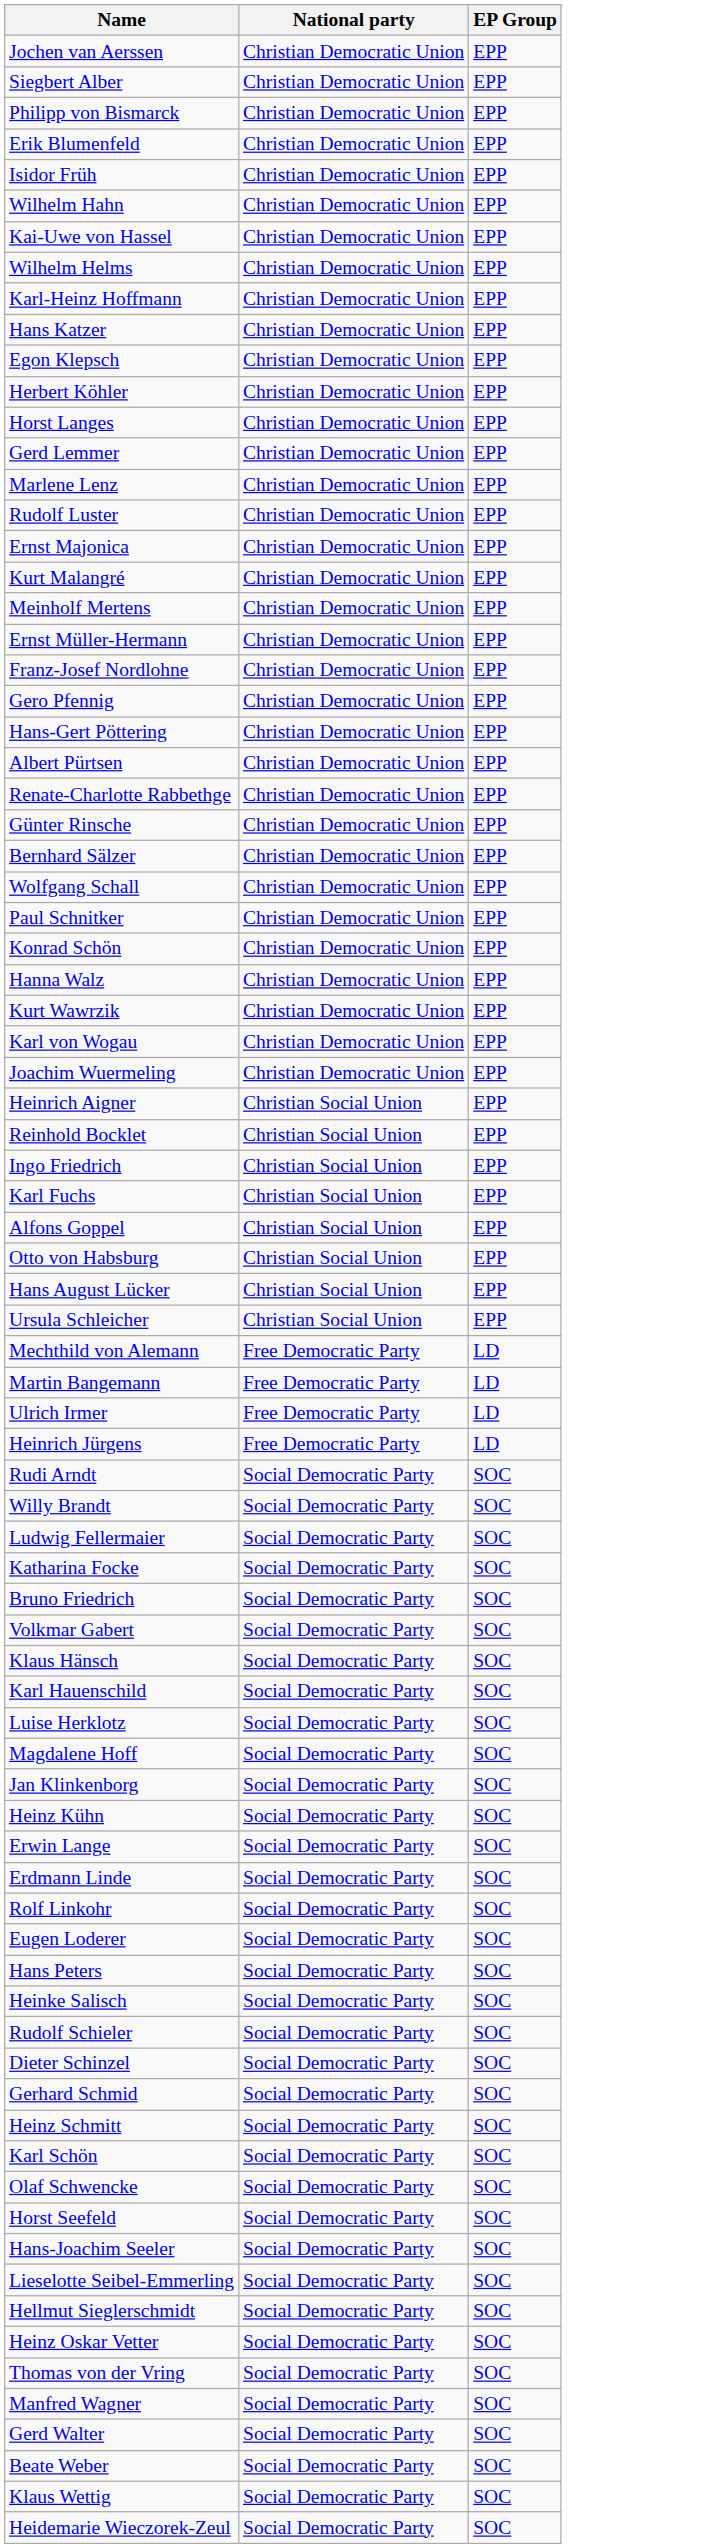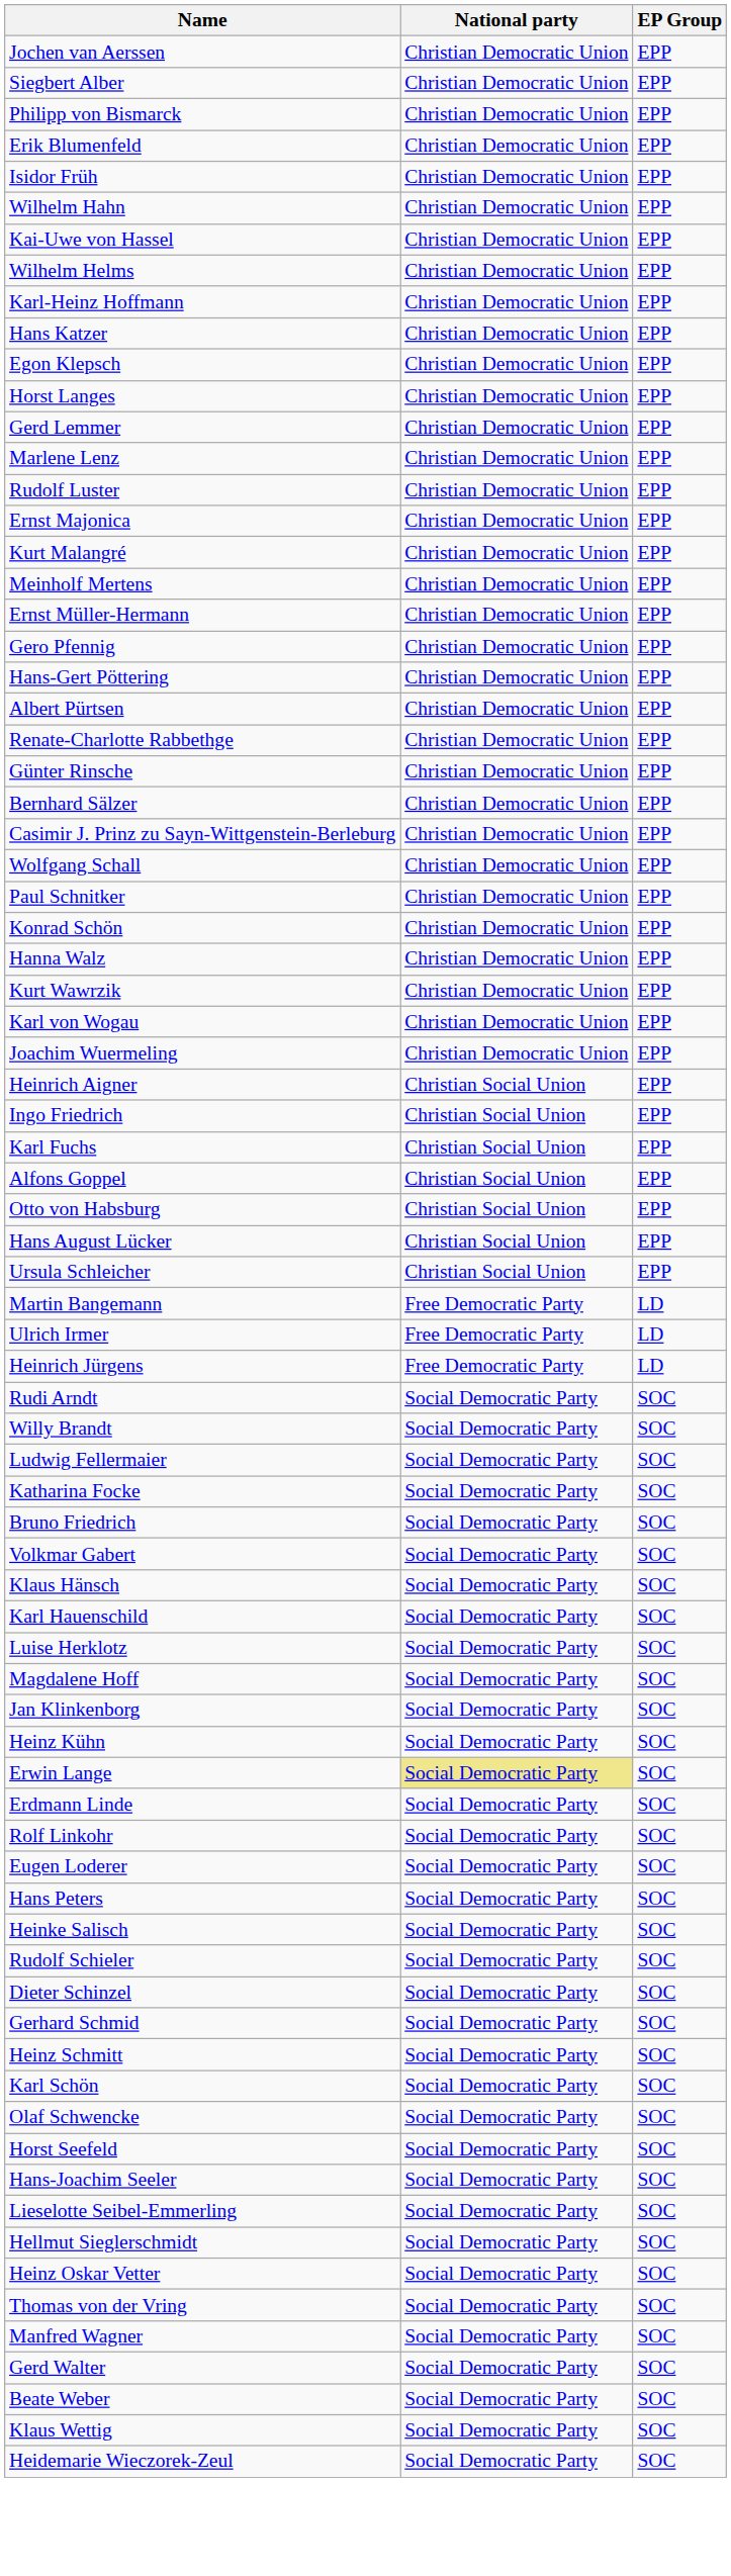- row: Herbert Köhler | Christian Democratic Union | EPP
- row: Franz-Josef Nordlohne | Christian Democratic Union | EPP
+ row: Casimir J. Prinz zu Sayn-Wittgenstein-Berleburg | Christian Democratic Union | EPP
- row: Reinhold Bocklet | Christian Social Union | EPP
- row: Mechthild von Alemann | Free Democratic Party | LD
Erwin Lange | National party: no background -> khaki background
